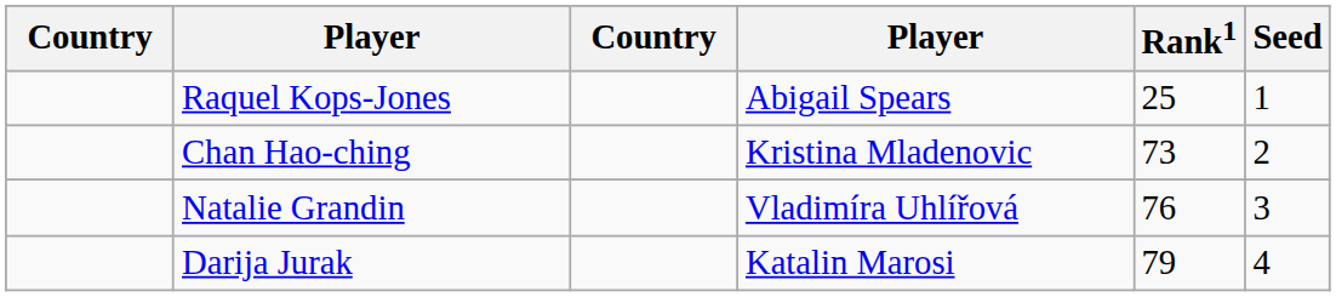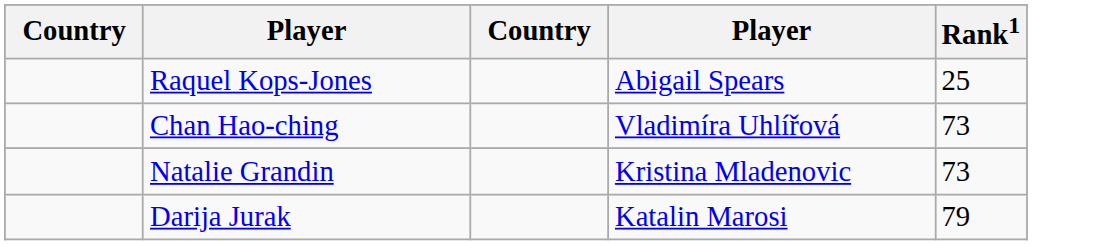- column: Seed | 1 | 2 | 3 | 4
Chan Hao-ching | column 4: Kristina Mladenovic -> Vladimíra Uhlířová
Natalie Grandin | column 4: Vladimíra Uhlířová -> Kristina Mladenovic
Natalie Grandin | Rank1: 76 -> 73
